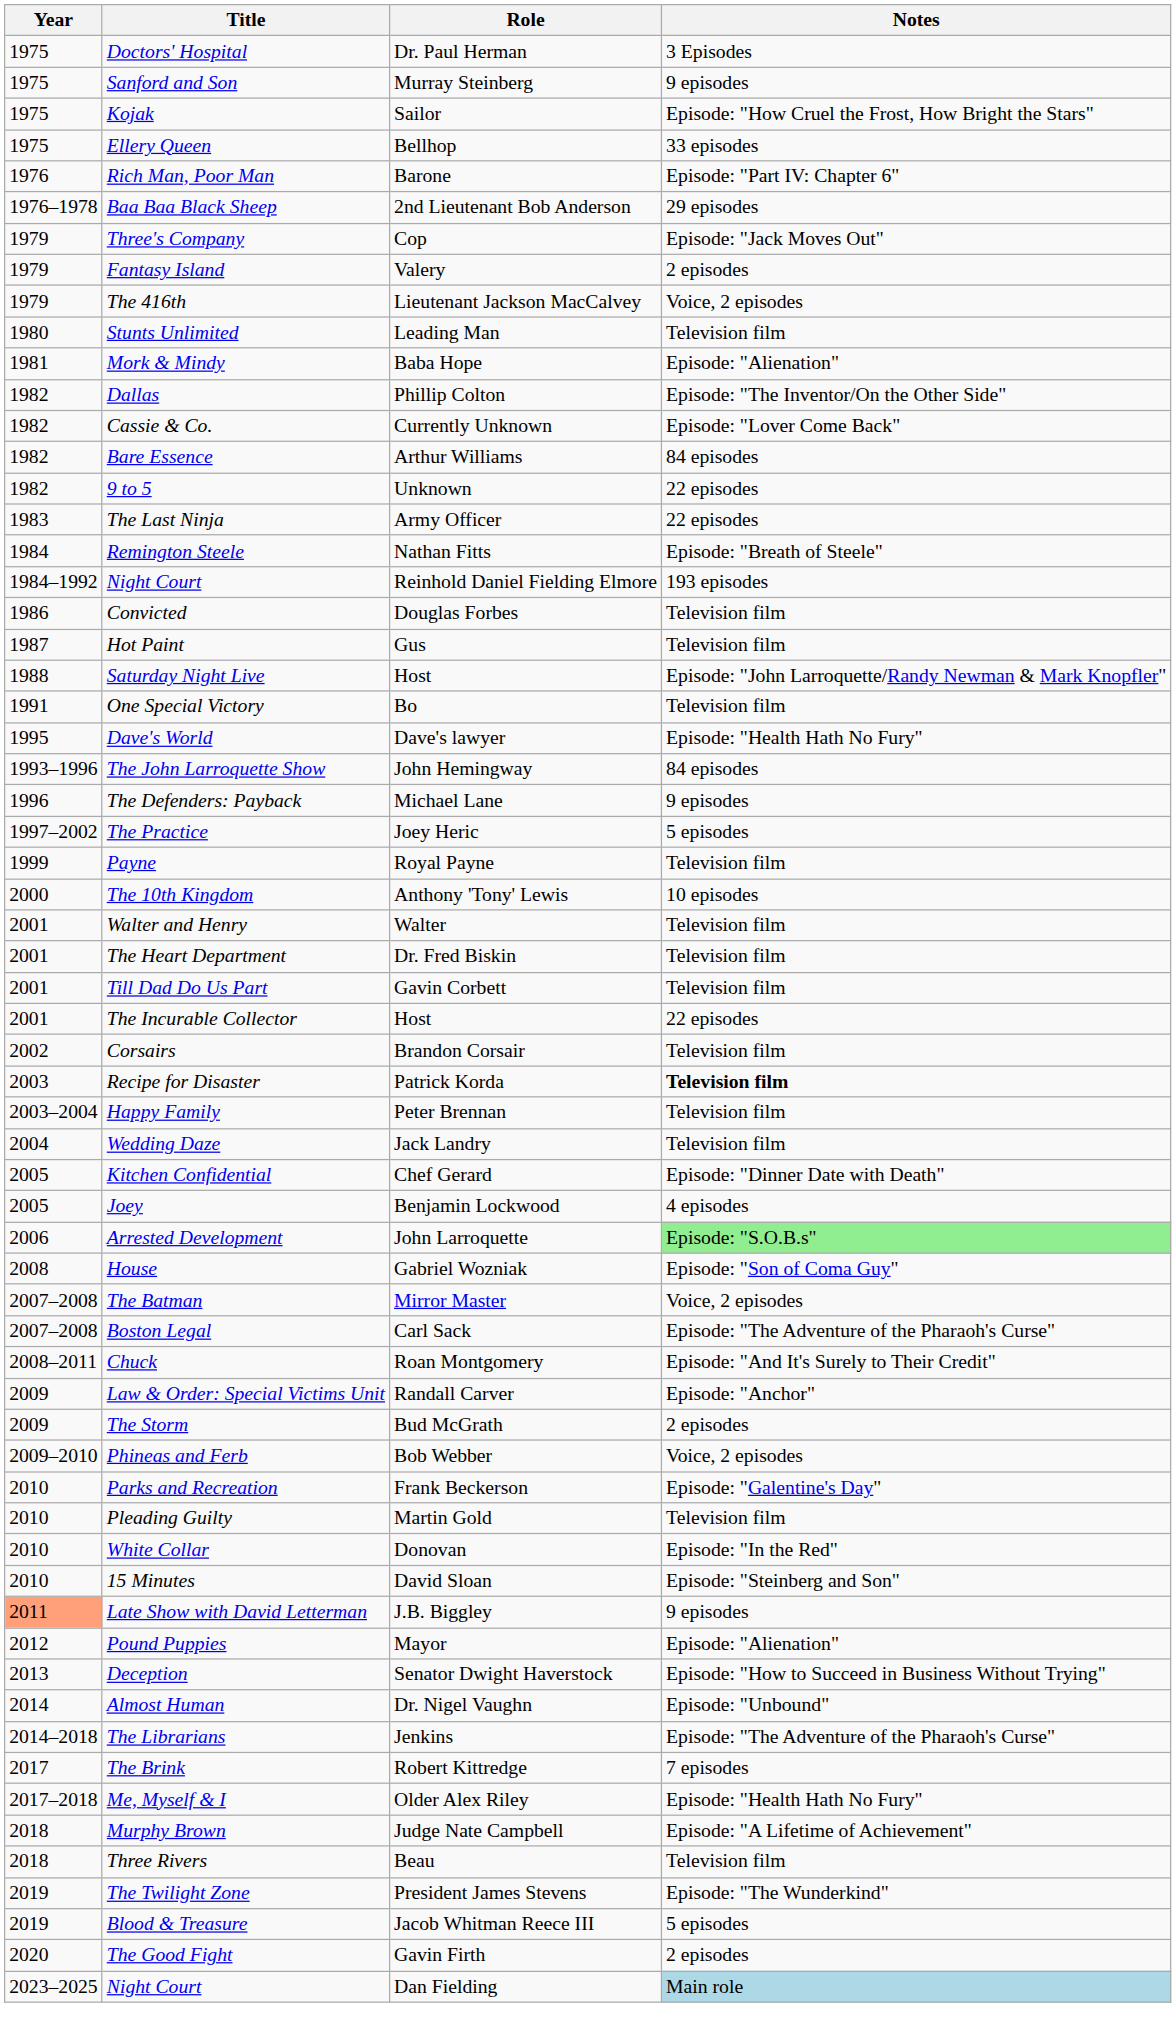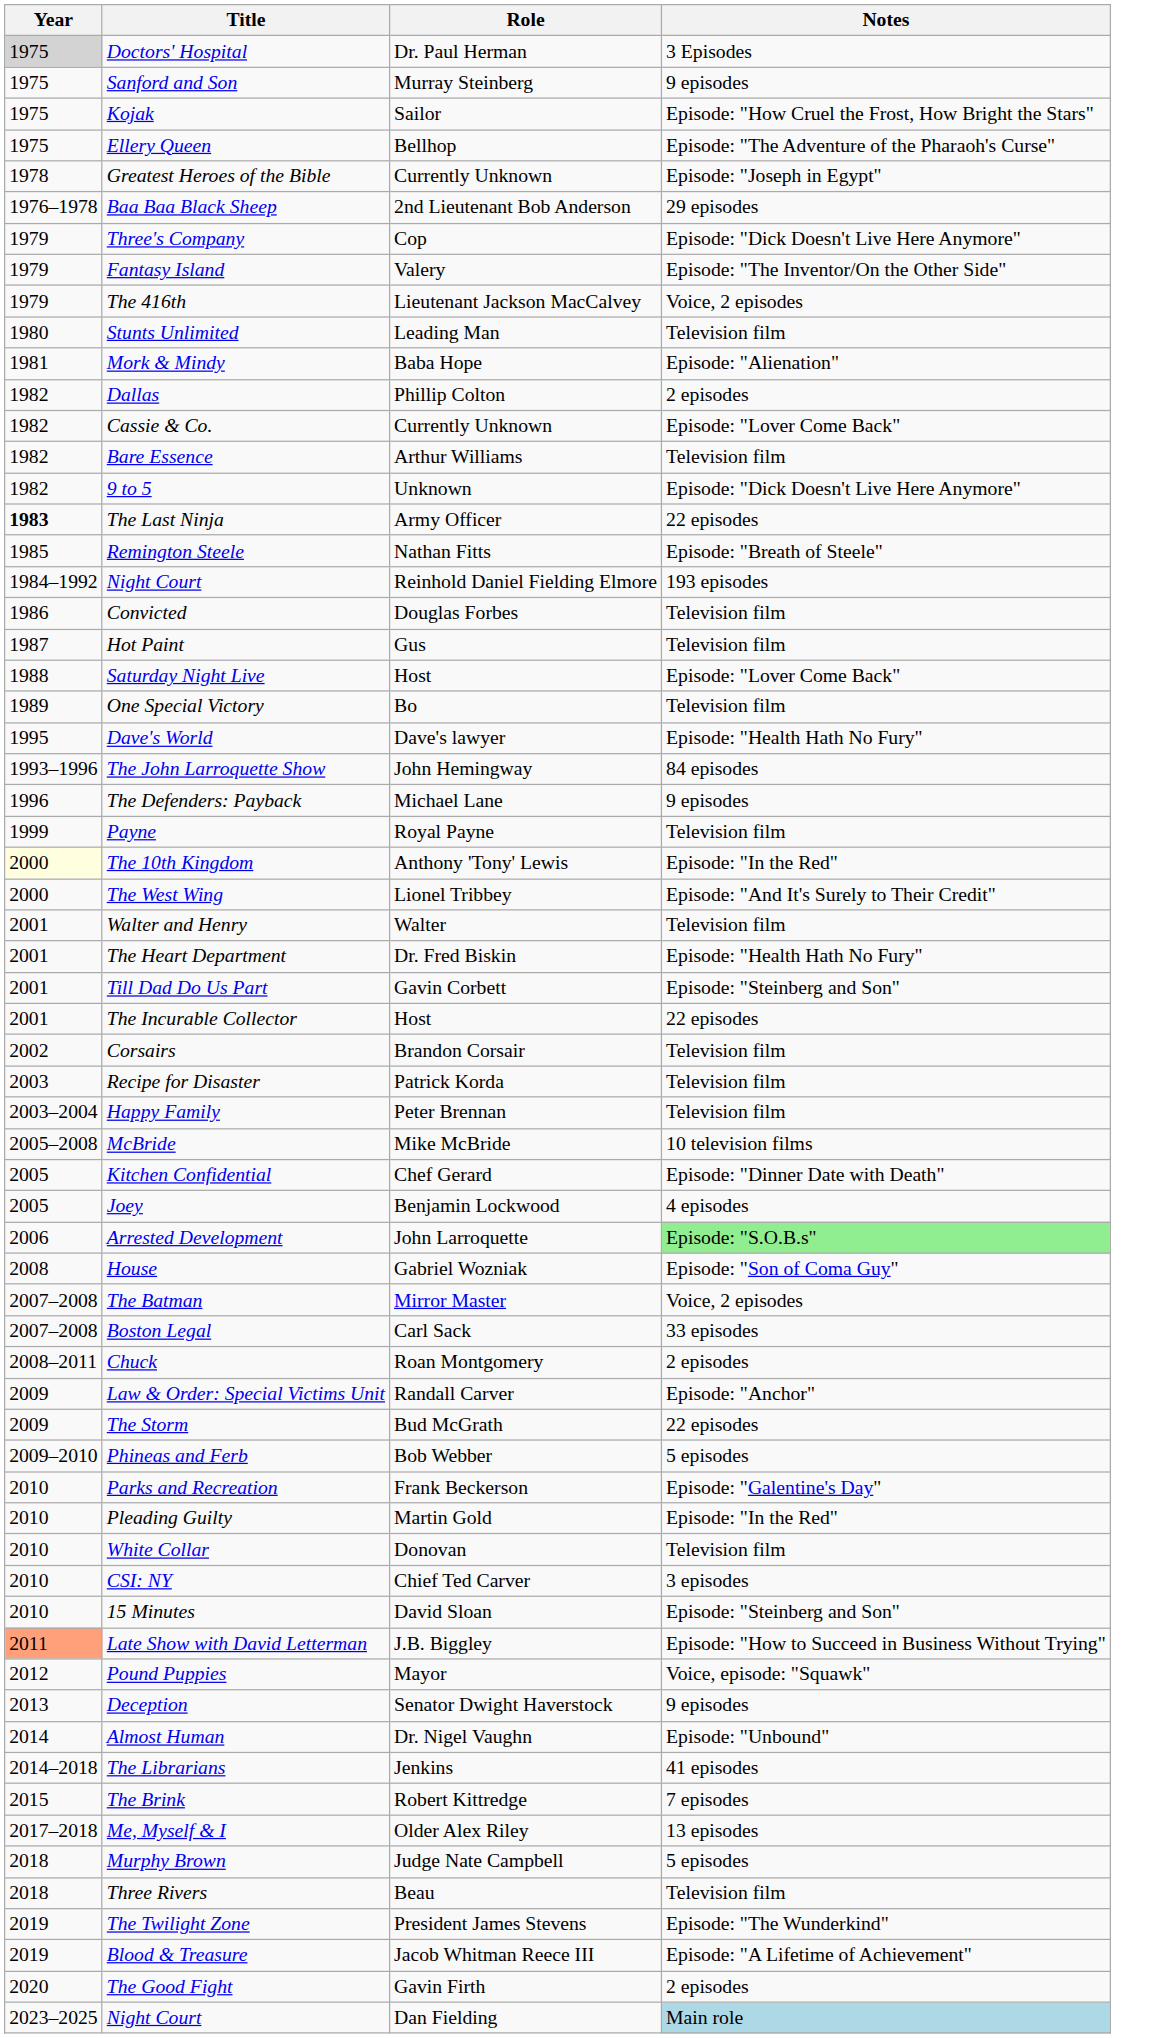Doctors' Hospital | Year: no background -> lightgrey background
Ellery Queen | Notes: 33 episodes -> Episode: "The Adventure of the Pharaoh's Curse"
- row: 1976 | Rich Man, Poor Man | Barone | Episode: "Part IV: Chapter 6"
+ row: 1978 | Greatest Heroes of the Bible | Currently Unknown | Episode: "Joseph in Egypt"
Three's Company | Notes: Episode: "Jack Moves Out" -> Episode: "Dick Doesn't Live Here Anymore"
Fantasy Island | Notes: 2 episodes -> Episode: "The Inventor/On the Other Side"
Dallas | Notes: Episode: "The Inventor/On the Other Side" -> 2 episodes
Bare Essence | Notes: 84 episodes -> Television film
9 to 5 | Notes: 22 episodes -> Episode: "Dick Doesn't Live Here Anymore"
The Last Ninja | Year: normal -> bold
Remington Steele | Year: 1984 -> 1985
Saturday Night Live | Notes: Episode: "John Larroquette/Randy Newman & Mark Knopfler" -> Episode: "Lover Come Back"
One Special Victory | Year: 1991 -> 1989
- row: 1997–2002 | The Practice | Joey Heric | 5 episodes
The 10th Kingdom | Year: no background -> lightyellow background
The 10th Kingdom | Notes: 10 episodes -> Episode: "In the Red"
+ row: 2000 | The West Wing | Lionel Tribbey | Episode: "And It's Surely to Their Credit"
The Heart Department | Notes: Television film -> Episode: "Health Hath No Fury"
Till Dad Do Us Part | Notes: Television film -> Episode: "Steinberg and Son"
Recipe for Disaster | Notes: bold -> normal
- row: 2004 | Wedding Daze | Jack Landry | Television film
+ row: 2005–2008 | McBride | Mike McBride | 10 television films
Boston Legal | Notes: Episode: "The Adventure of the Pharaoh's Curse" -> 33 episodes
Chuck | Notes: Episode: "And It's Surely to Their Credit" -> 2 episodes
The Storm | Notes: 2 episodes -> 22 episodes
Phineas and Ferb | Notes: Voice, 2 episodes -> 5 episodes
Pleading Guilty | Notes: Television film -> Episode: "In the Red"
White Collar | Notes: Episode: "In the Red" -> Television film
+ row: 2010 | CSI: NY | Chief Ted Carver | 3 episodes
Late Show with David Letterman | Notes: 9 episodes -> Episode: "How to Succeed in Business Without Trying"
Pound Puppies | Notes: Episode: "Alienation" -> Voice, episode: "Squawk"
Deception | Notes: Episode: "How to Succeed in Business Without Trying" -> 9 episodes
The Librarians | Notes: Episode: "The Adventure of the Pharaoh's Curse" -> 41 episodes
The Brink | Year: 2017 -> 2015
Me, Myself & I | Notes: Episode: "Health Hath No Fury" -> 13 episodes
Murphy Brown | Notes: Episode: "A Lifetime of Achievement" -> 5 episodes
Blood & Treasure | Notes: 5 episodes -> Episode: "A Lifetime of Achievement"
